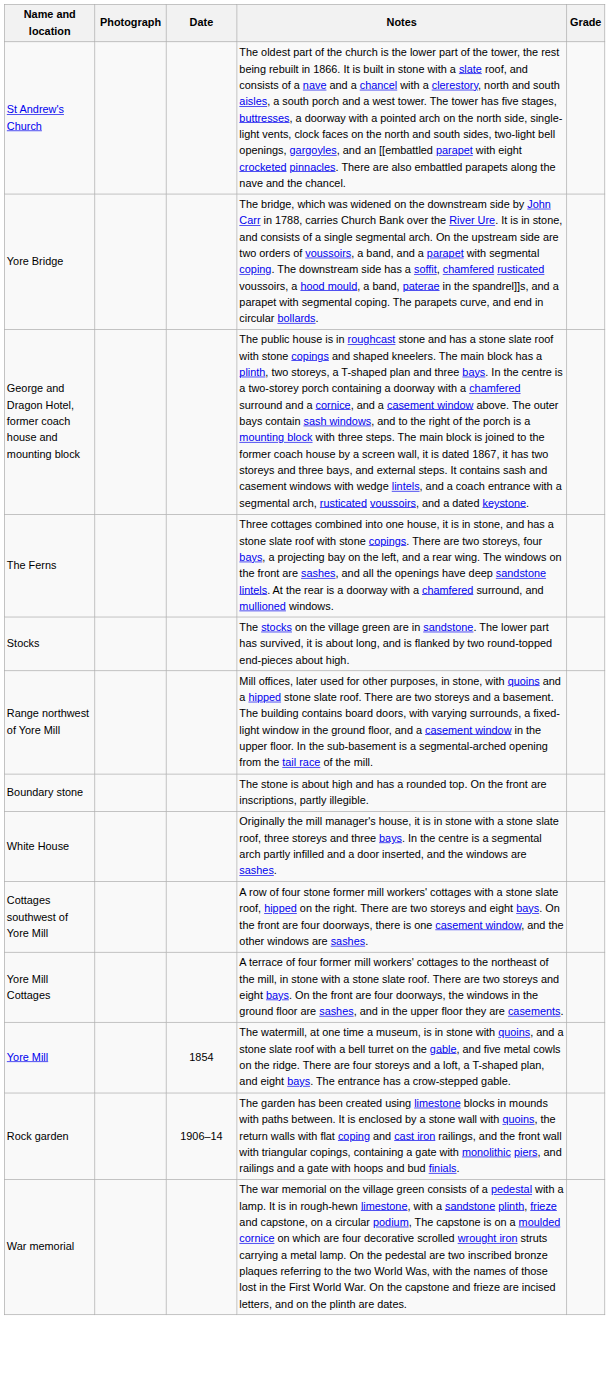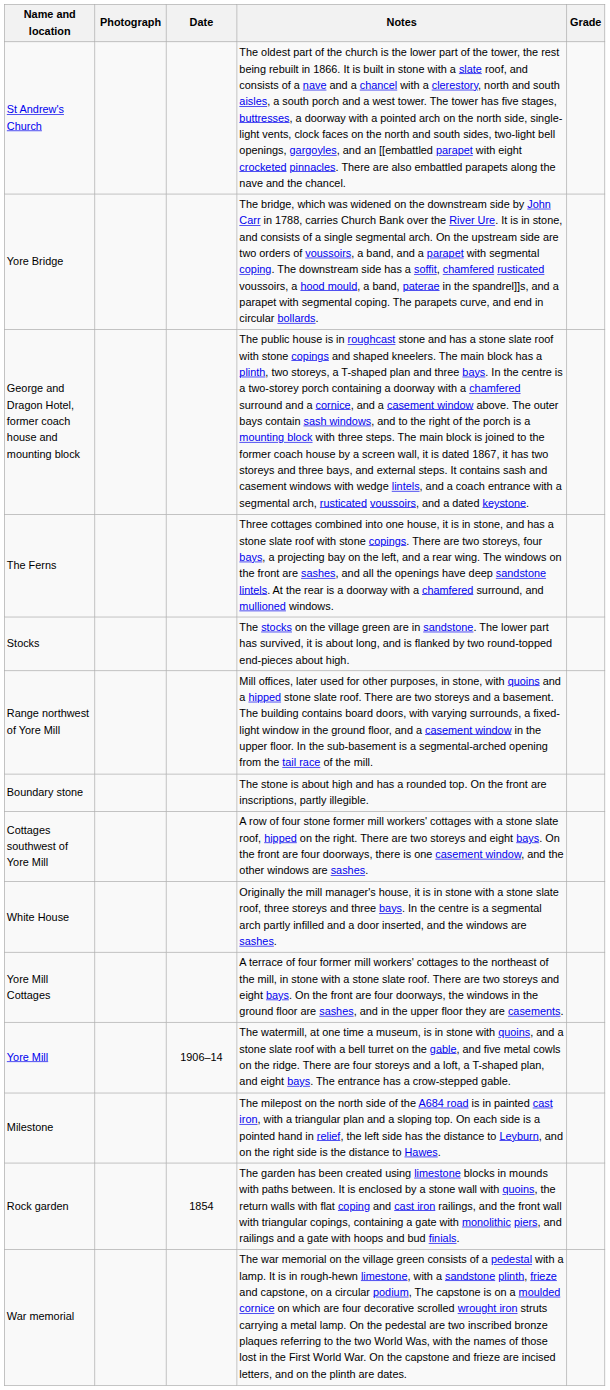rows swapped: White House <-> Cottages southwest of Yore Mill
Yore Mill | Date: 1854 -> 1906–14
+ row: Milestone | The milepost on the north side of the A684 road is in painted cast iron, with a triangular plan and a sloping top. On each side is a pointed hand in relief, the left side has the distance to Leyburn, and on the right side is the distance to Hawes.
Rock garden | Date: 1906–14 -> 1854
